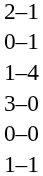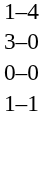- row: 2–1
- row: 0–1
